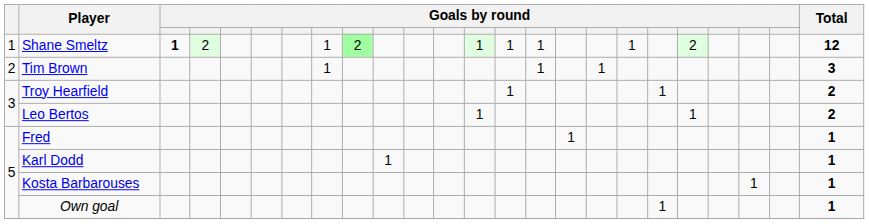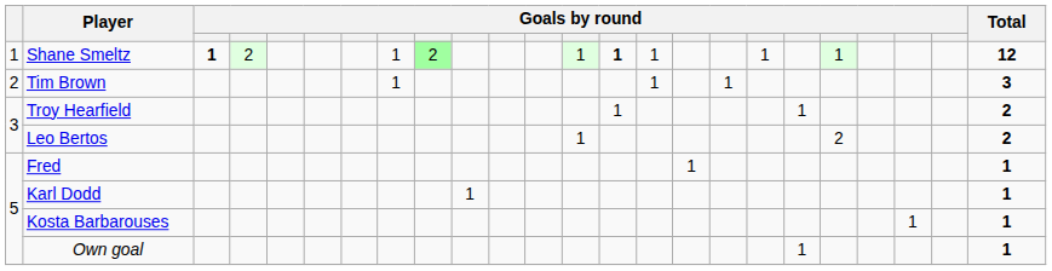Shane Smeltz | column 14: normal -> bold
Shane Smeltz | column 20: 2 -> 1
Leo Bertos | column 20: 1 -> 2
